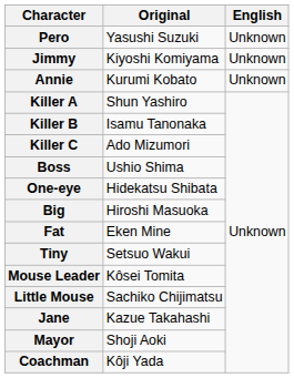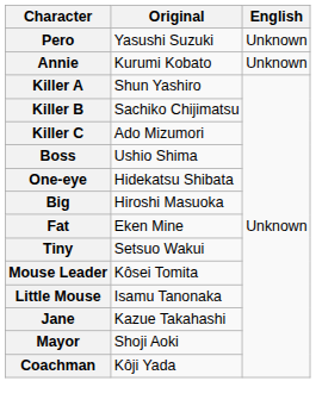- row: Jimmy | Kiyoshi Komiyama | Unknown
Killer B | Original: Isamu Tanonaka -> Sachiko Chijimatsu
Little Mouse | Original: Sachiko Chijimatsu -> Isamu Tanonaka
